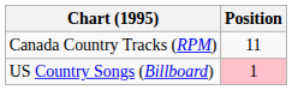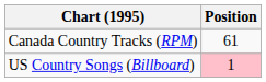Canada Country Tracks (RPM) | Position: 11 -> 61
